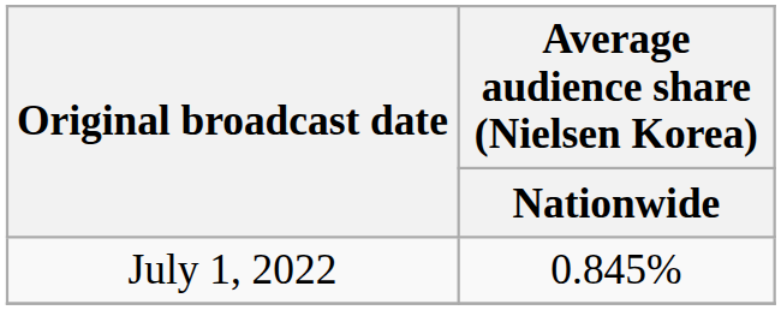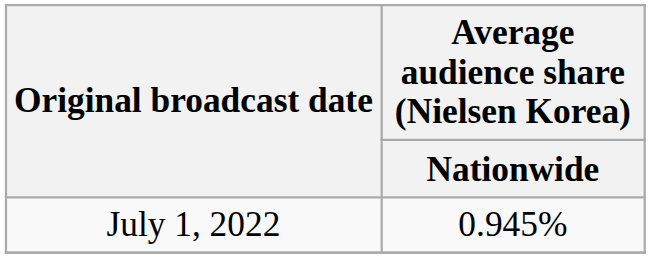July 1, 2022 | Average audience share (Nielsen Korea) / Nationwide: 0.845% -> 0.945%
